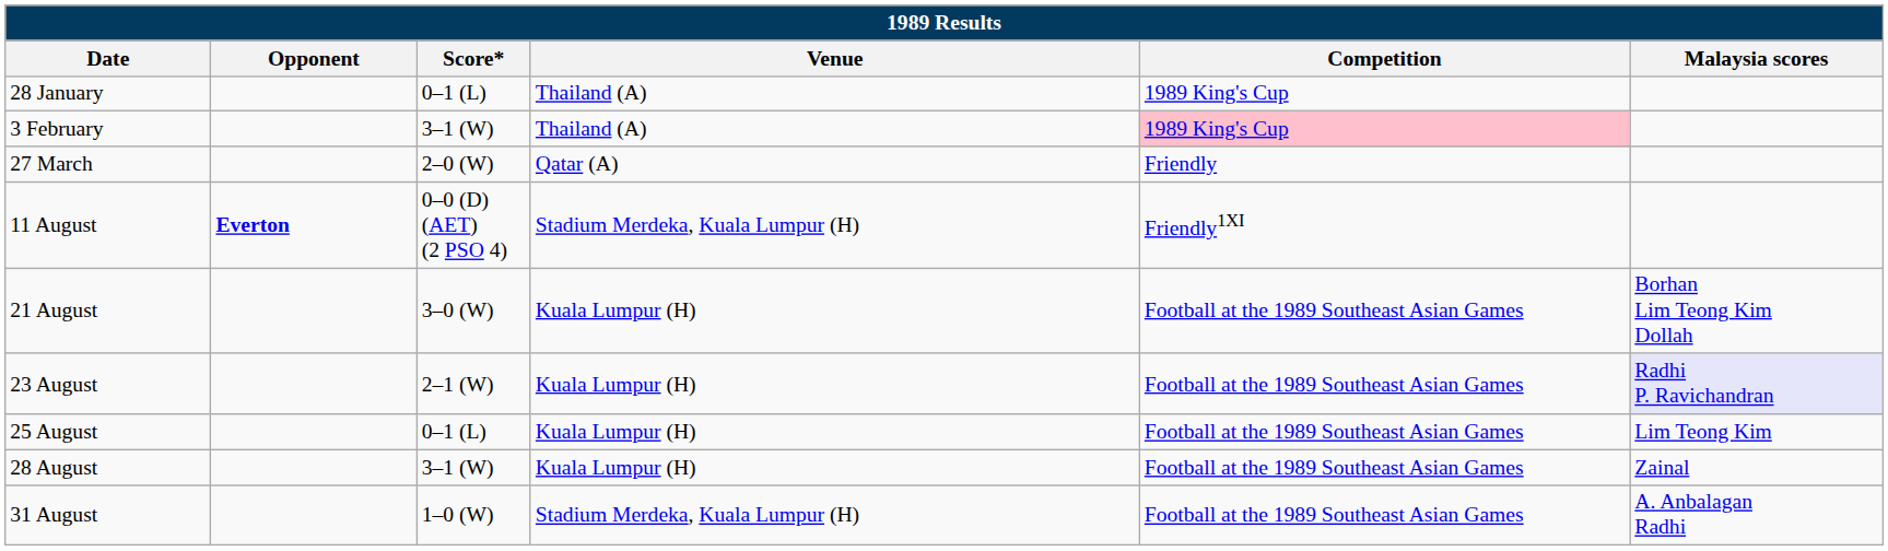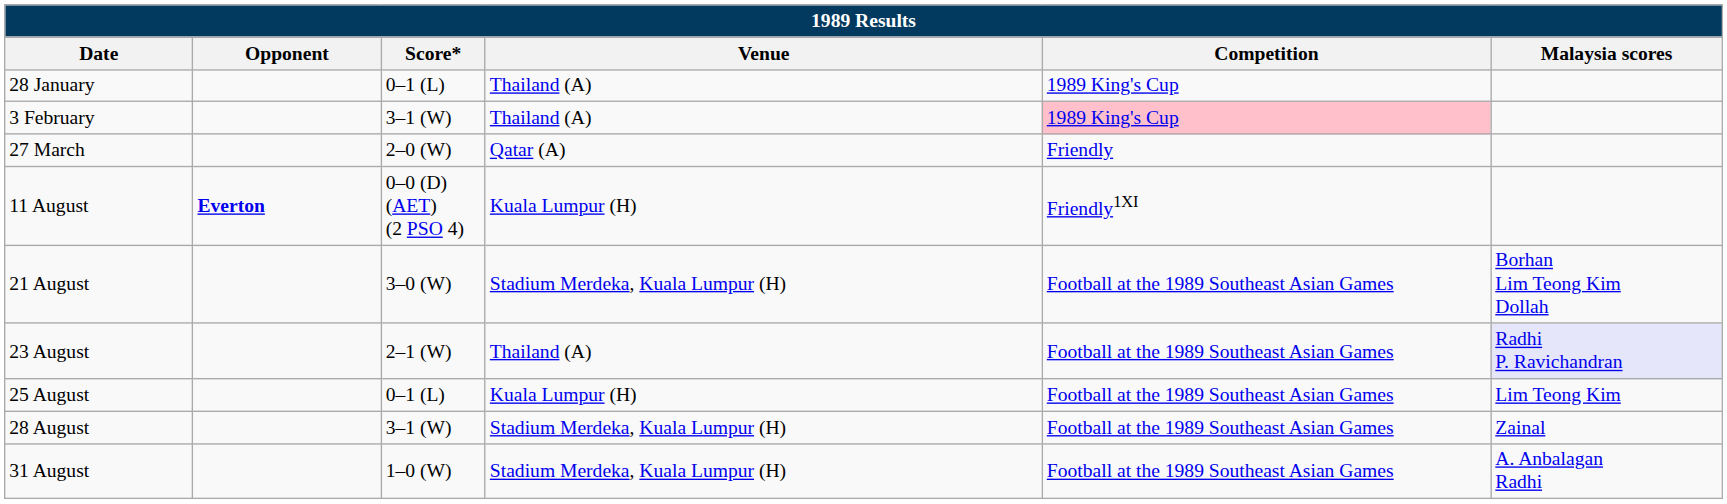11 August | Venue: Stadium Merdeka, Kuala Lumpur (H) -> Kuala Lumpur (H)
21 August | Venue: Kuala Lumpur (H) -> Stadium Merdeka, Kuala Lumpur (H)
23 August | Venue: Kuala Lumpur (H) -> Thailand (A)
28 August | Venue: Kuala Lumpur (H) -> Stadium Merdeka, Kuala Lumpur (H)
